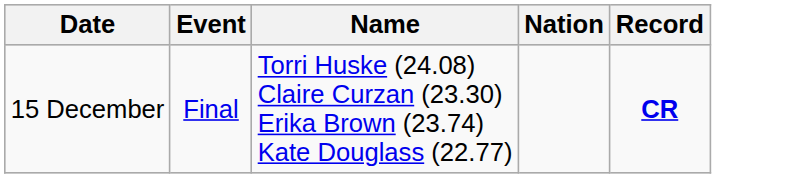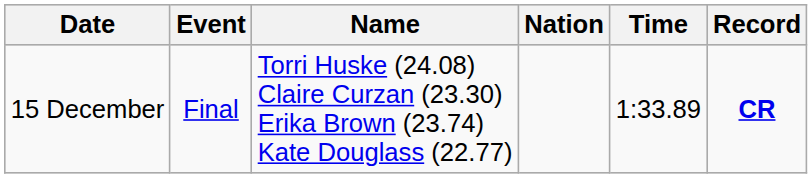+ column: Time | 1:33.89
